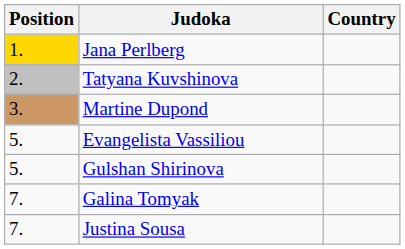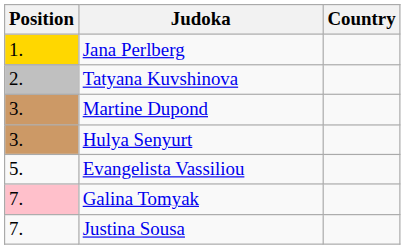+ row: 3. | Hulya Senyurt
- row: 5. | Gulshan Shirinova
Galina Tomyak | Position: no background -> pink background
